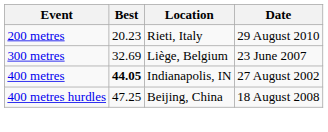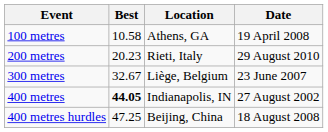+ row: 100 metres | 10.58 | Athens, GA | 19 April 2008
300 metres | Best: 32.69 -> 32.67
